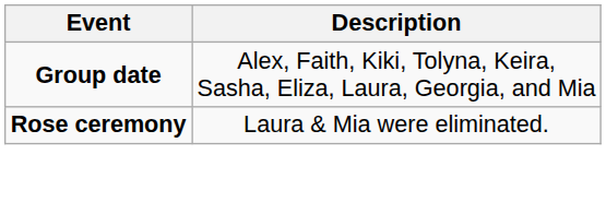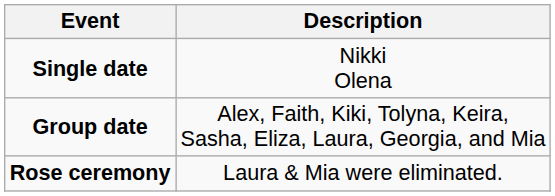+ row: Single date | Nikki Olena
